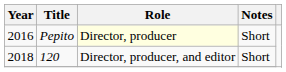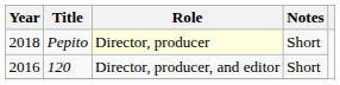Pepito | Year: 2016 -> 2018
120 | Year: 2018 -> 2016
